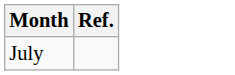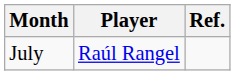+ column: Player | Raúl Rangel
